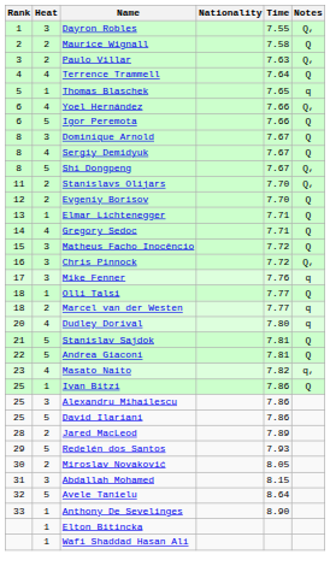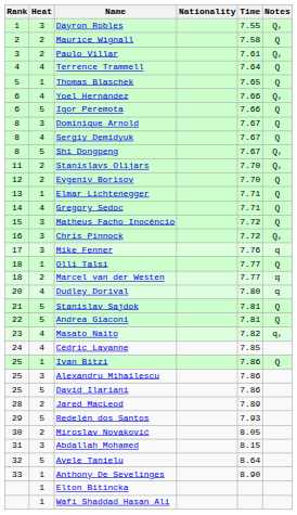Paulo Villar | Time: 7.63 -> 7.61
Thomas Blaschek | Notes: q -> Q
+ row: 24 | 4 | Cédric Lavanne | 7.85
